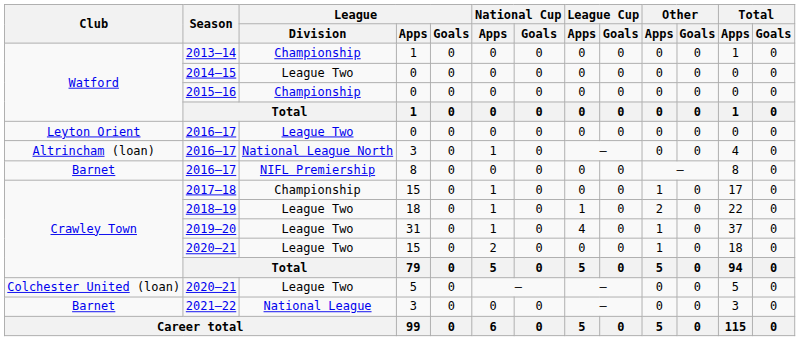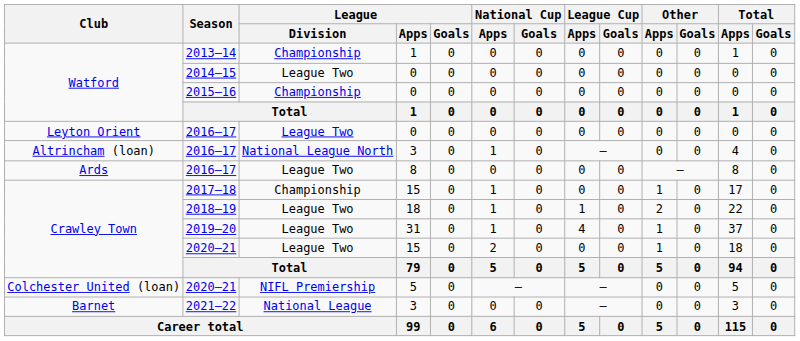2016–17 / 8 | Club: Barnet -> Ards
2016–17 / 8 | League / Division: NIFL Premiership -> League Two
2020–21 / 5 | League / Division: League Two -> NIFL Premiership
